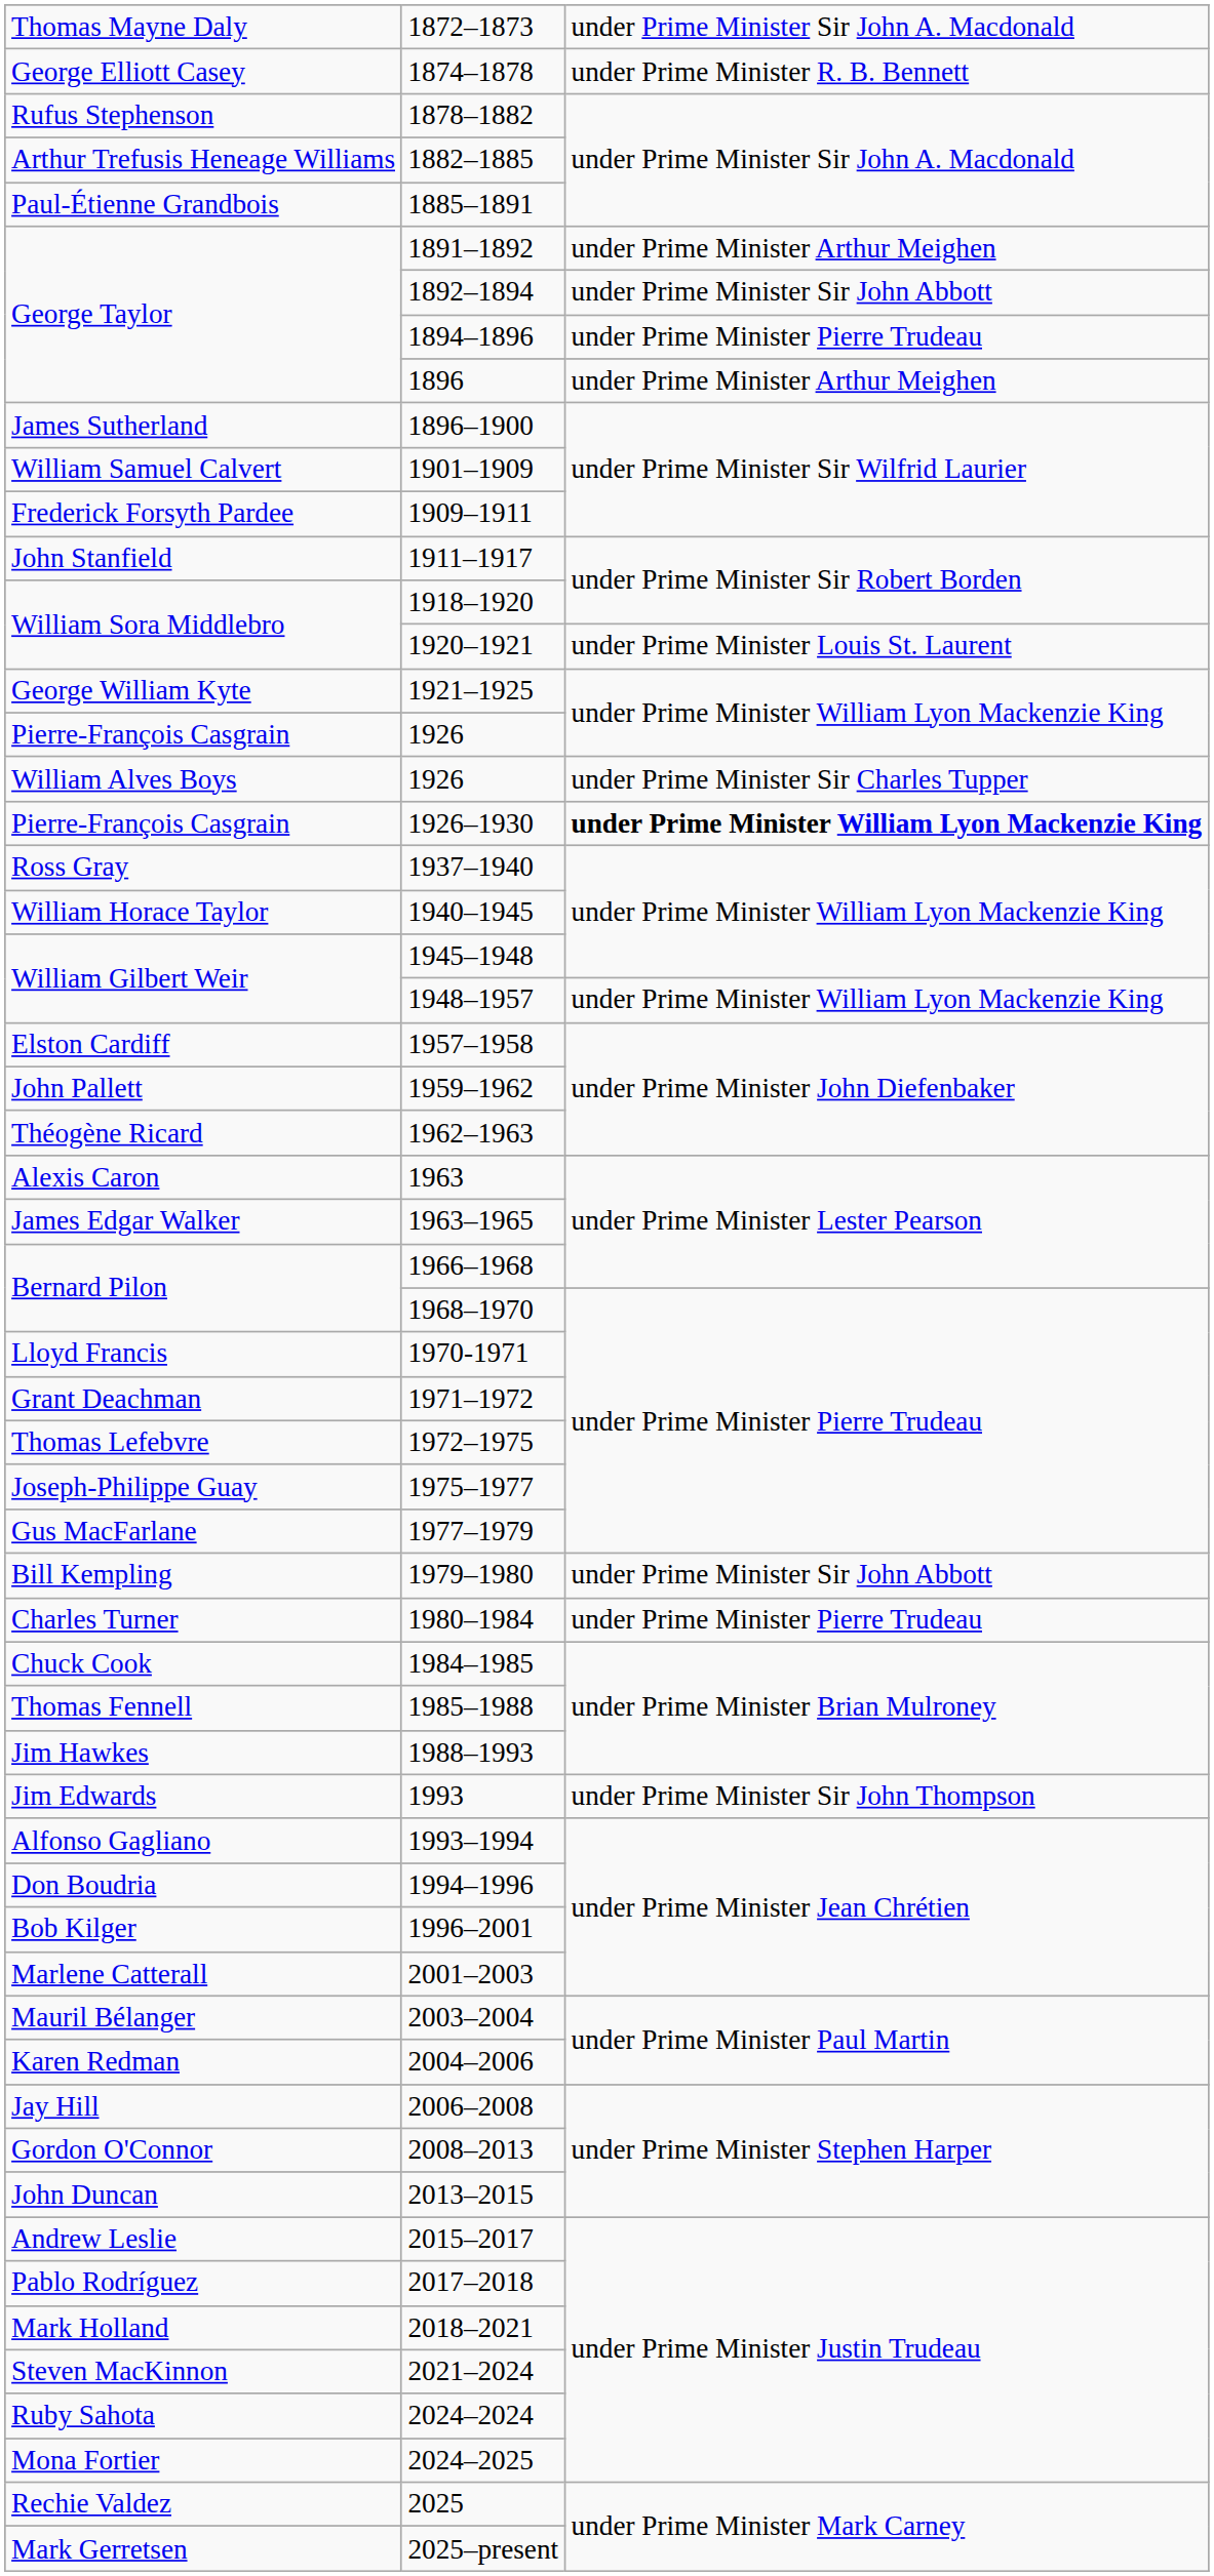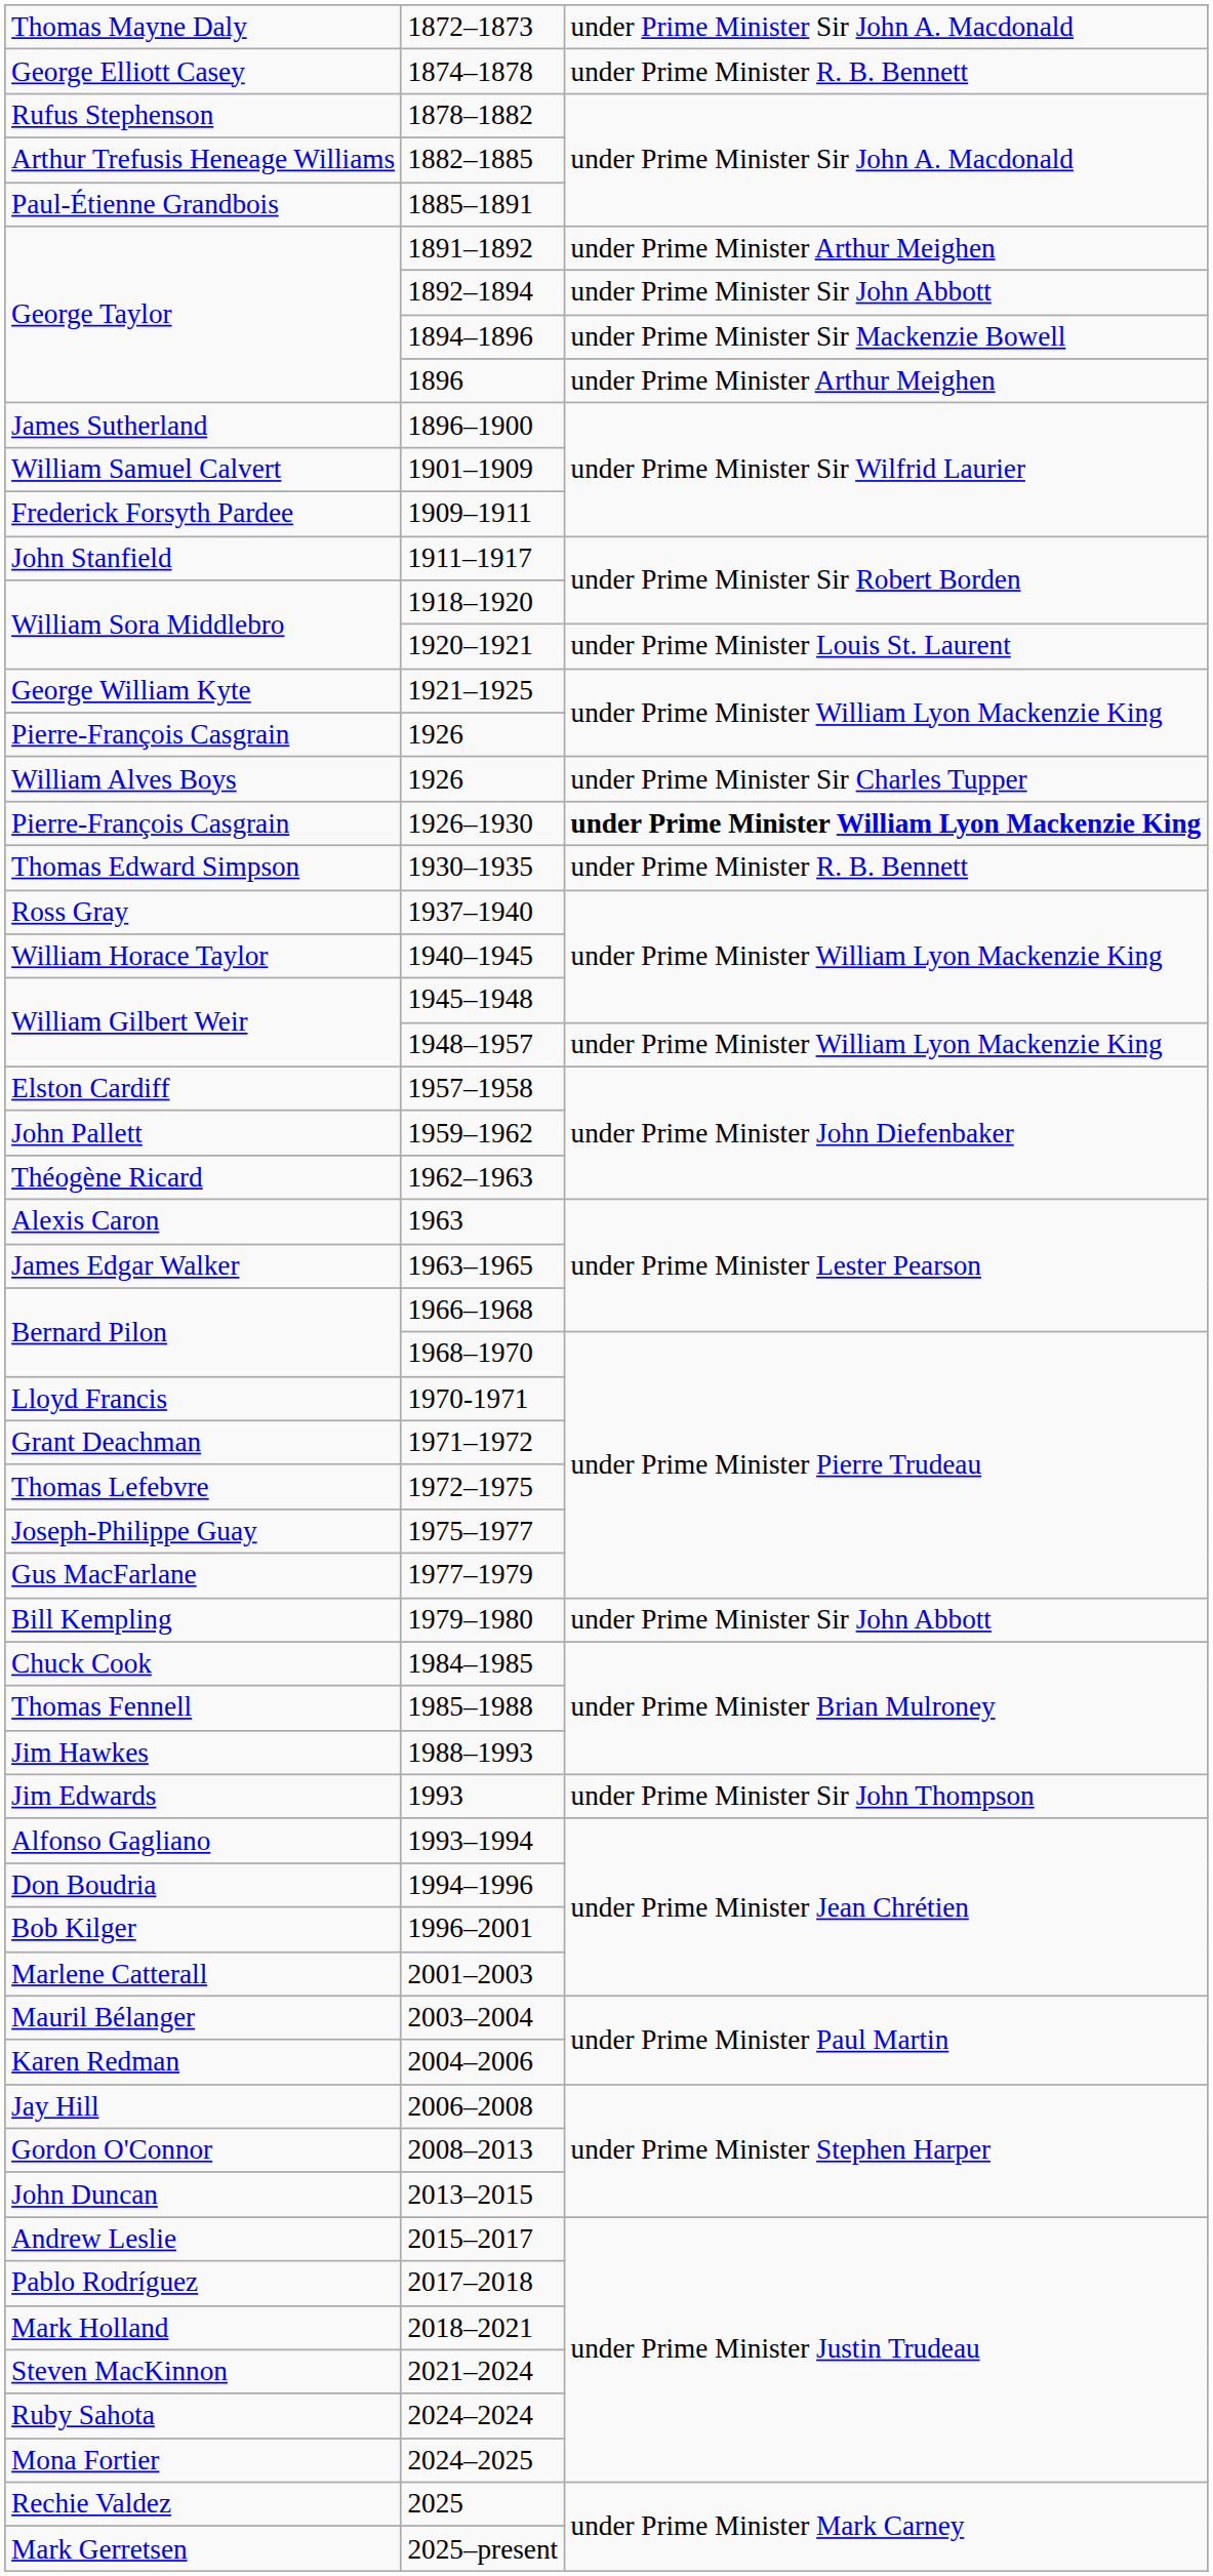1894–1896 | column 3: under Prime Minister Pierre Trudeau -> under Prime Minister Sir Mackenzie Bowell
+ row: Thomas Edward Simpson | 1930–1935 | under Prime Minister R. B. Bennett
- row: Charles Turner | 1980–1984 | under Prime Minister Pierre Trudeau
